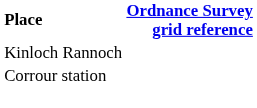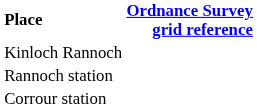+ row: Rannoch station
